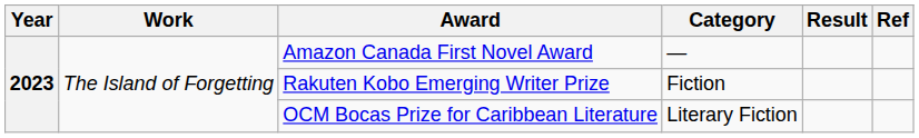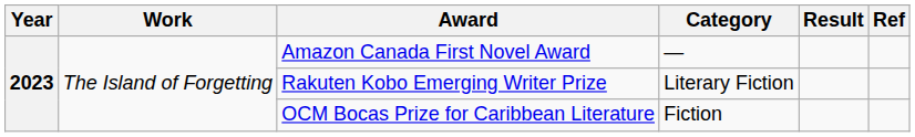Rakuten Kobo Emerging Writer Prize | Category: Fiction -> Literary Fiction
OCM Bocas Prize for Caribbean Literature | Category: Literary Fiction -> Fiction
